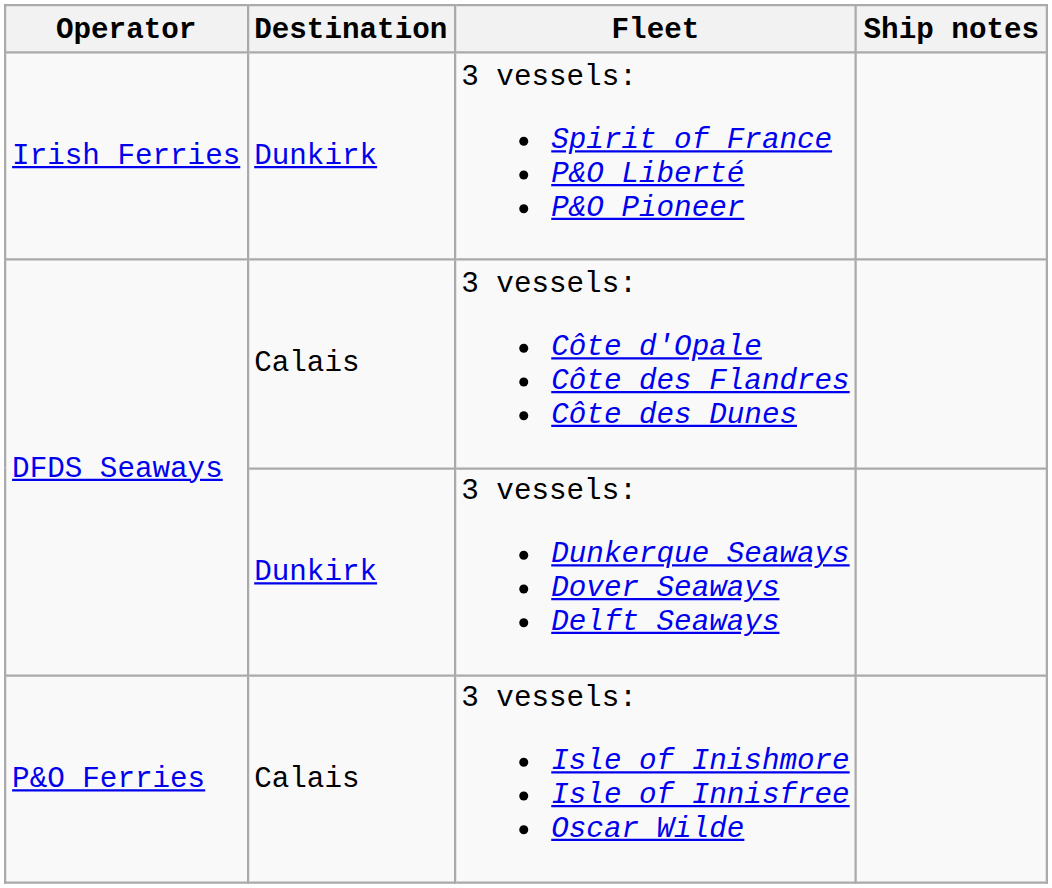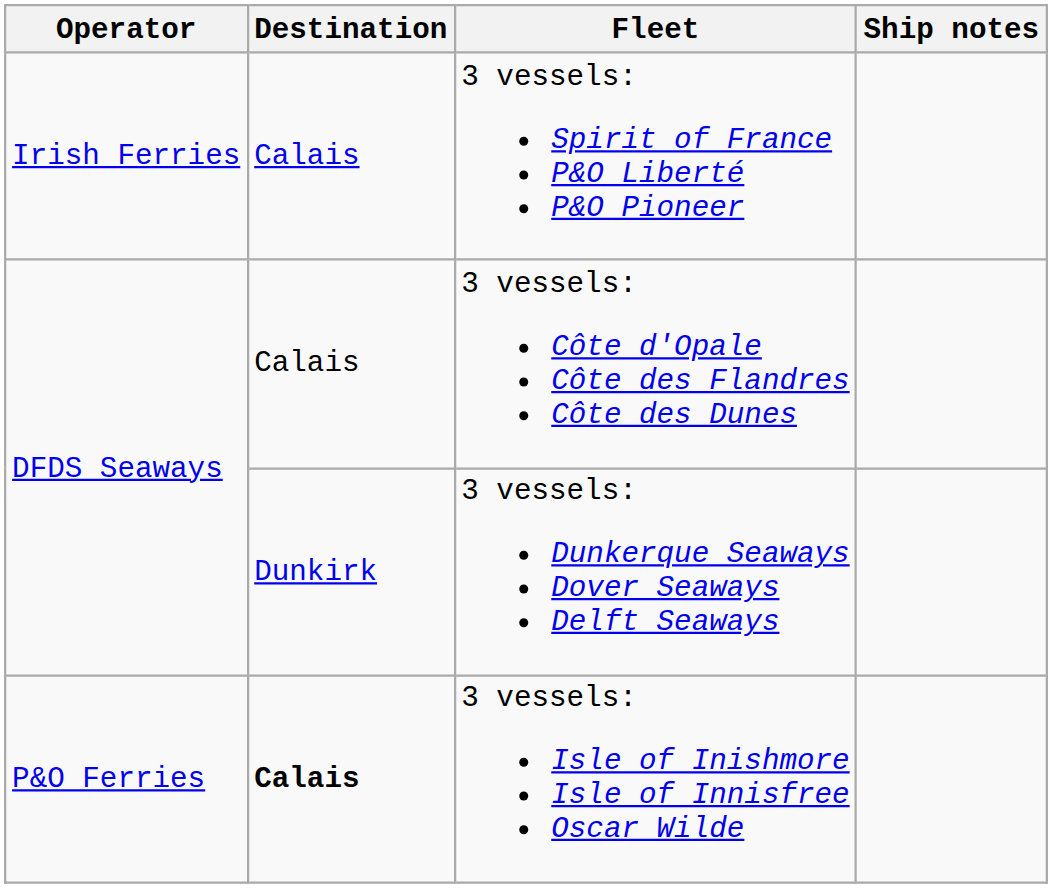3 vessels: Spirit of France P&O Liberté P&O Pioneer | Destination: Dunkirk -> Calais
3 vessels: Isle of Inishmore Isle of Innisfree Oscar Wilde | Destination: normal -> bold
